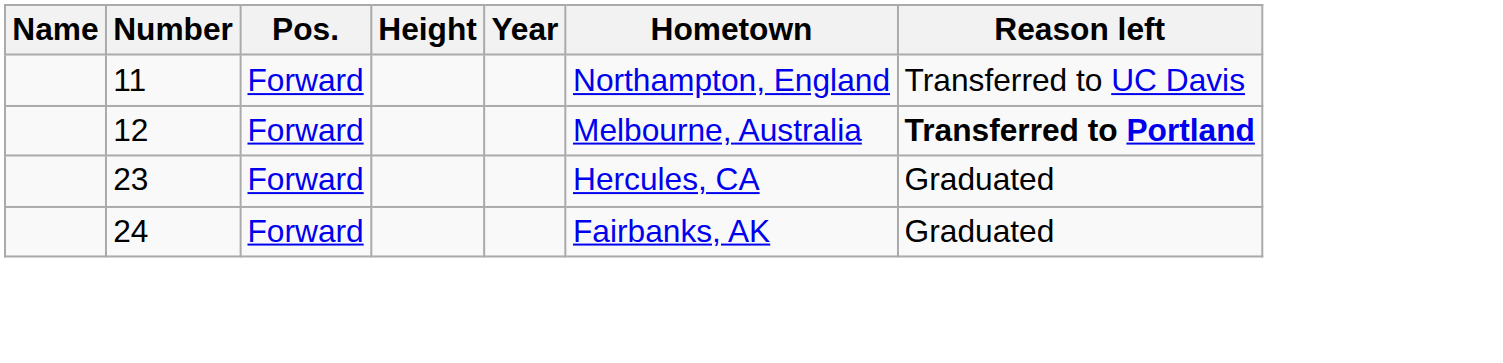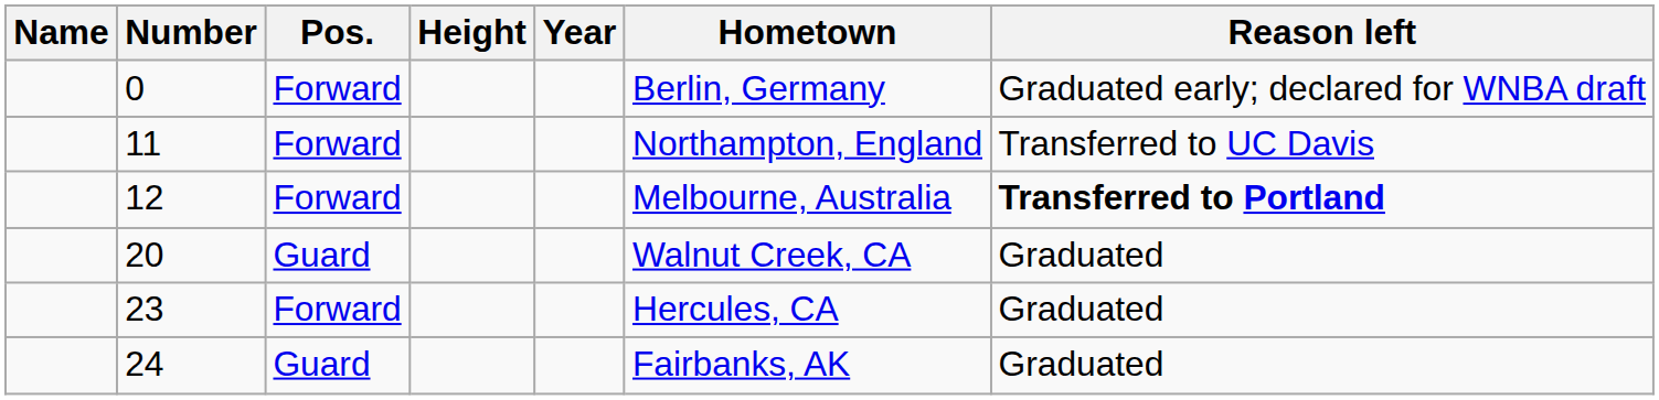+ row: 0 | Forward | Berlin, Germany | Graduated early; declared for WNBA draft
+ row: 20 | Guard | Walnut Creek, CA | Graduated
24 | Pos.: Forward -> Guard
